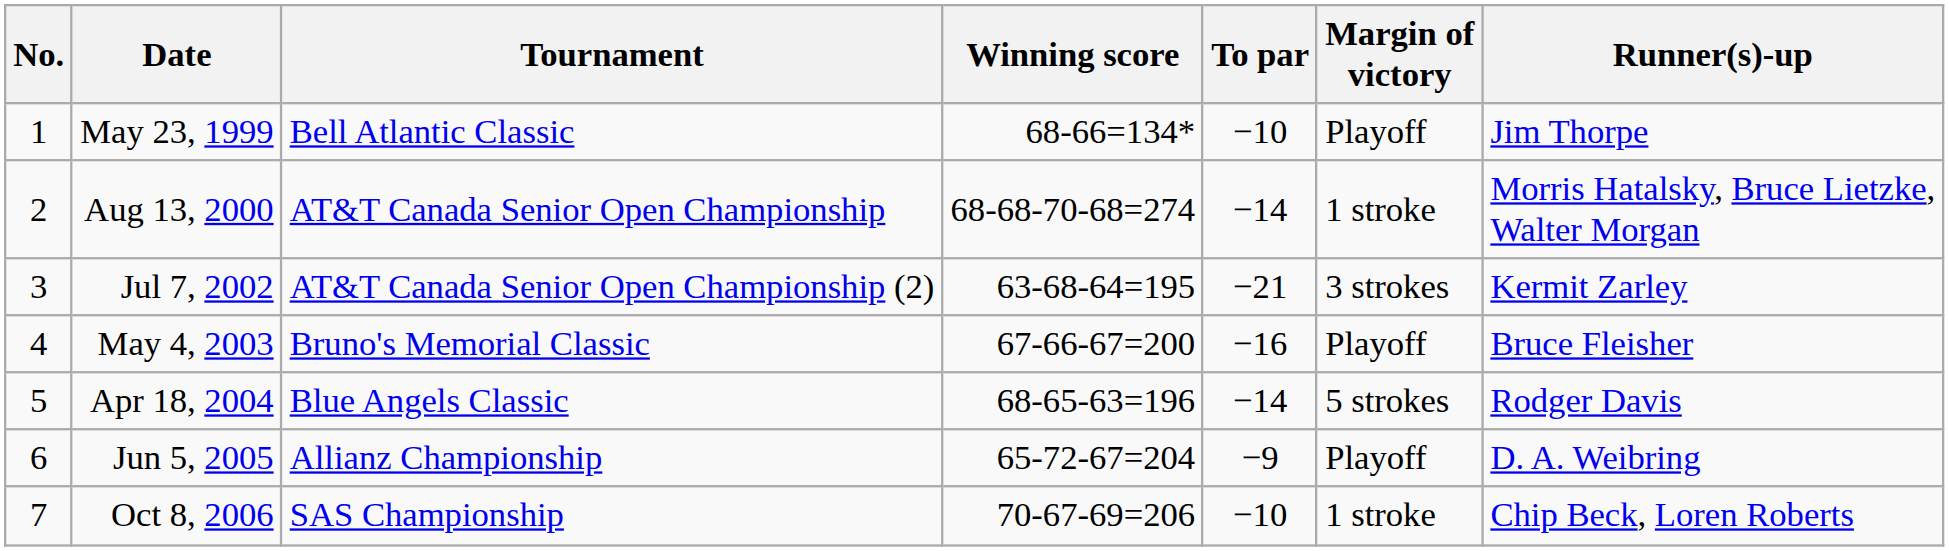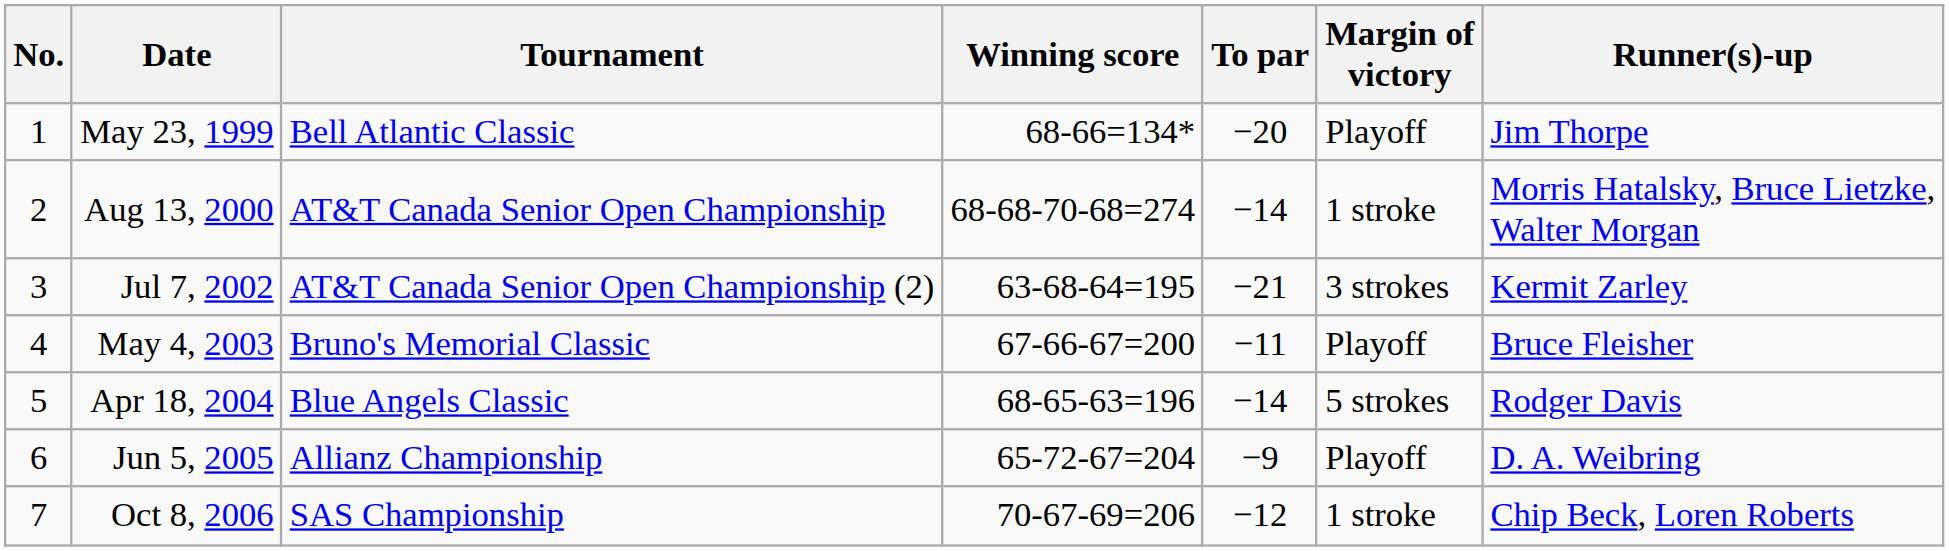May 23, 1999 | To par: −10 -> −20
May 4, 2003 | To par: −16 -> −11
Oct 8, 2006 | To par: −10 -> −12
